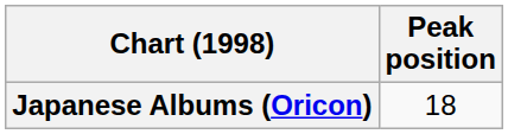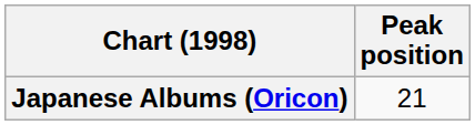Japanese Albums (Oricon) | Peak position: 18 -> 21
